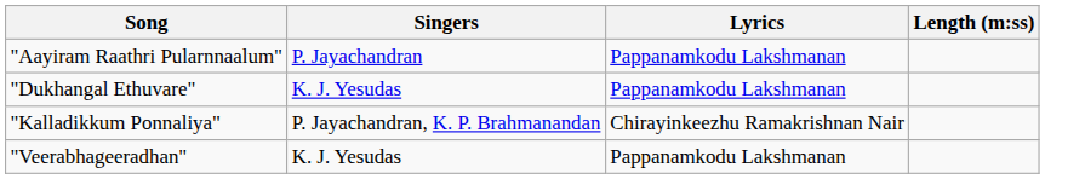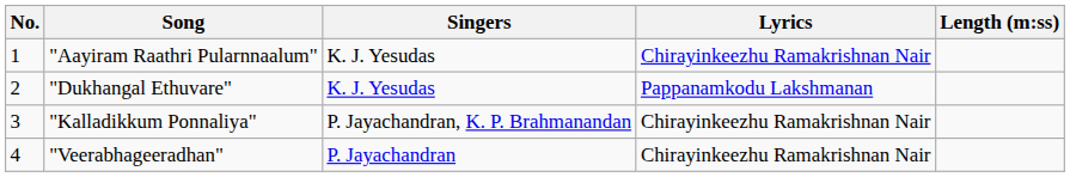+ column: No. | 1 | 2 | 3 | 4
"Aayiram Raathri Pularnnaalum" | Singers: P. Jayachandran -> K. J. Yesudas
"Aayiram Raathri Pularnnaalum" | Lyrics: Pappanamkodu Lakshmanan -> Chirayinkeezhu Ramakrishnan Nair
"Veerabhageeradhan" | Singers: K. J. Yesudas -> P. Jayachandran
"Veerabhageeradhan" | Lyrics: Pappanamkodu Lakshmanan -> Chirayinkeezhu Ramakrishnan Nair
